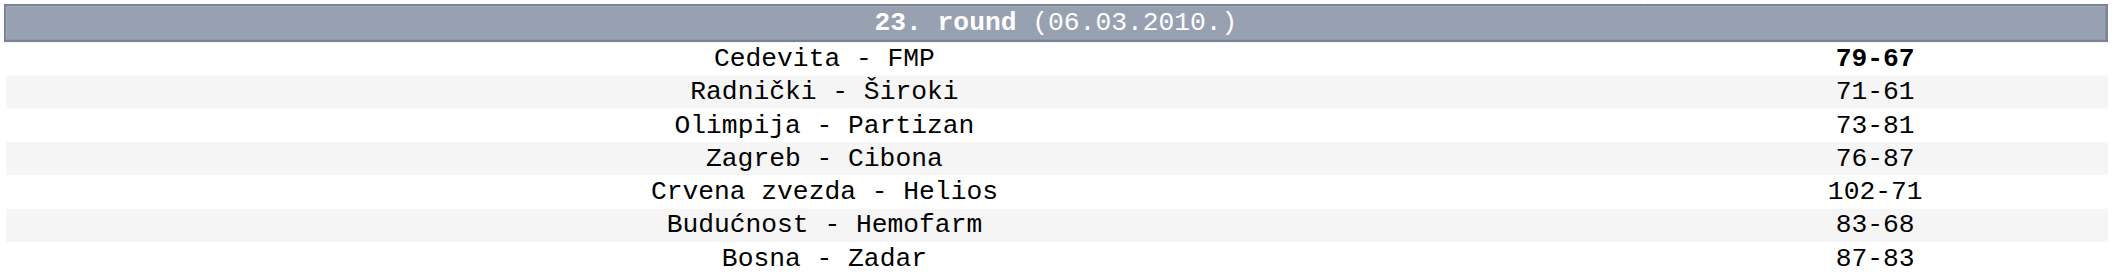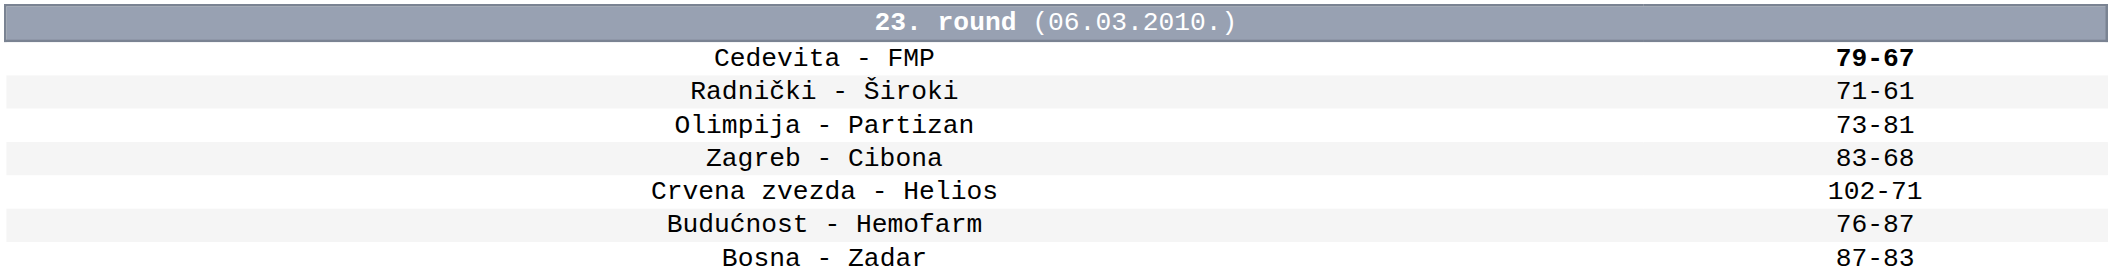Zagreb - Cibona | column 2: 76-87 -> 83-68
Budućnost - Hemofarm | column 2: 83-68 -> 76-87
